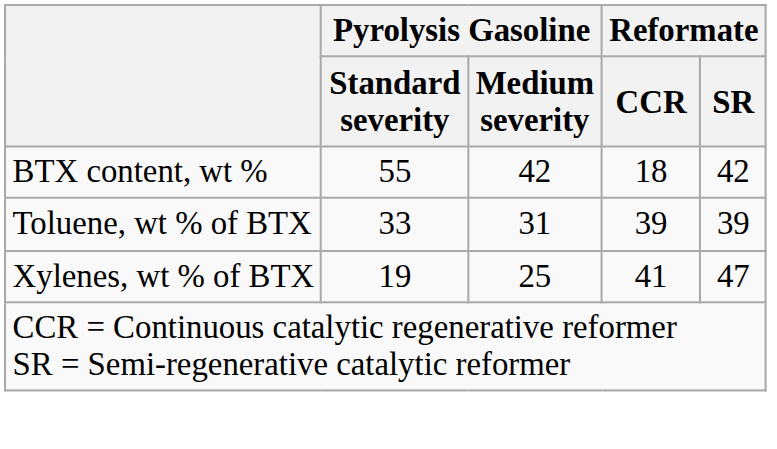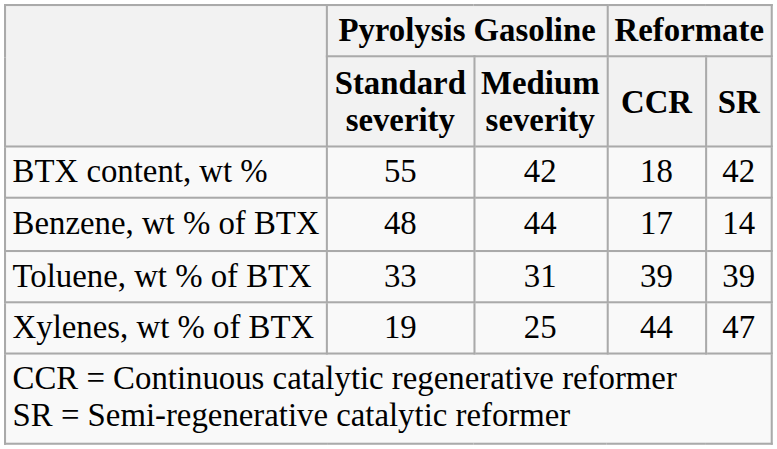+ row: Benzene, wt % of BTX | 48 | 44 | 17 | 14
Xylenes, wt % of BTX | Reformate / CCR: 41 -> 44
